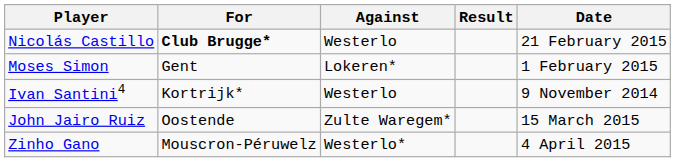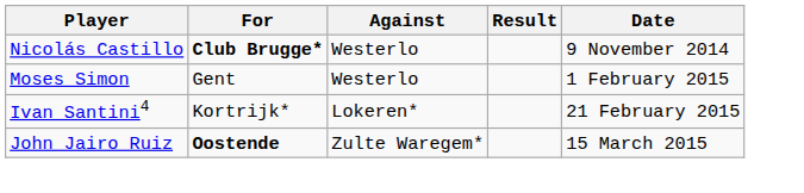Nicolás Castillo | Date: 21 February 2015 -> 9 November 2014
Moses Simon | Against: Lokeren* -> Westerlo
Ivan Santini4 | Against: Westerlo -> Lokeren*
Ivan Santini4 | Date: 9 November 2014 -> 21 February 2015
John Jairo Ruiz | For: normal -> bold
- row: Zinho Gano | Mouscron-Péruwelz | Westerlo* | 4 April 2015
